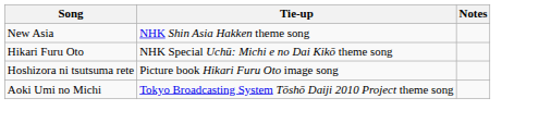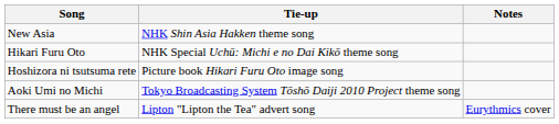+ row: There must be an angel | Lipton "Lipton the Tea" advert song | Eurythmics cover
